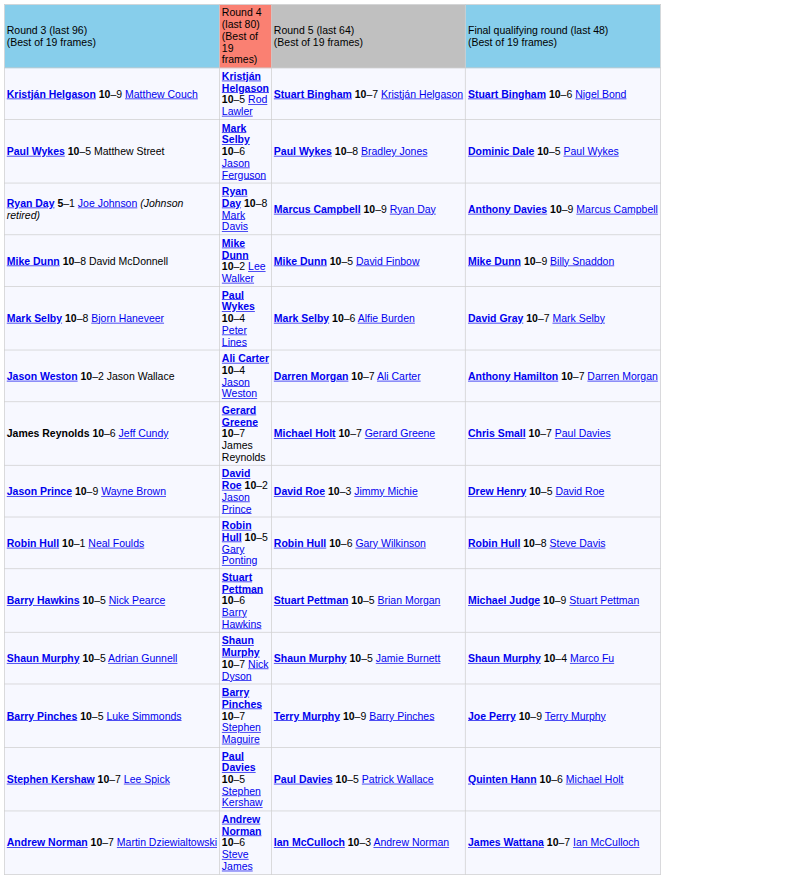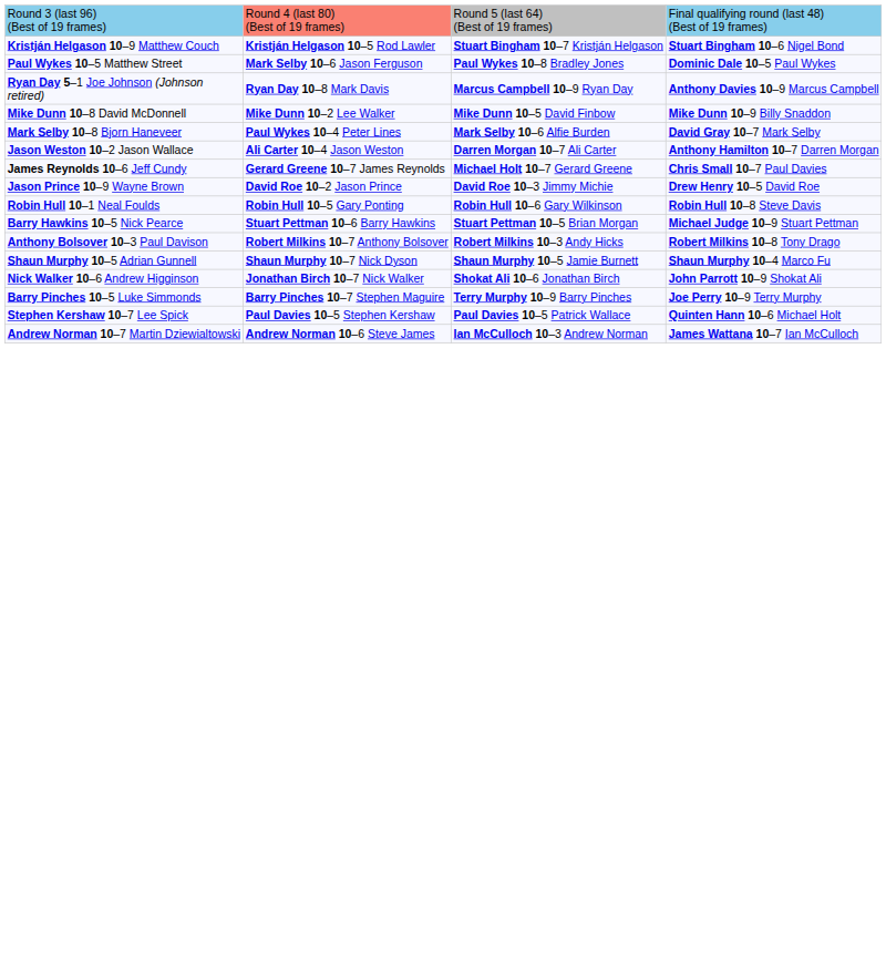+ row: Anthony Bolsover 10–3 Paul Davison | Robert Milkins 10–7 Anthony Bolsover | Robert Milkins 10–3 Andy Hicks | Robert Milkins 10–8 Tony Drago
+ row: Nick Walker 10–6 Andrew Higginson | Jonathan Birch 10–7 Nick Walker | Shokat Ali 10–6 Jonathan Birch | John Parrott 10–9 Shokat Ali
